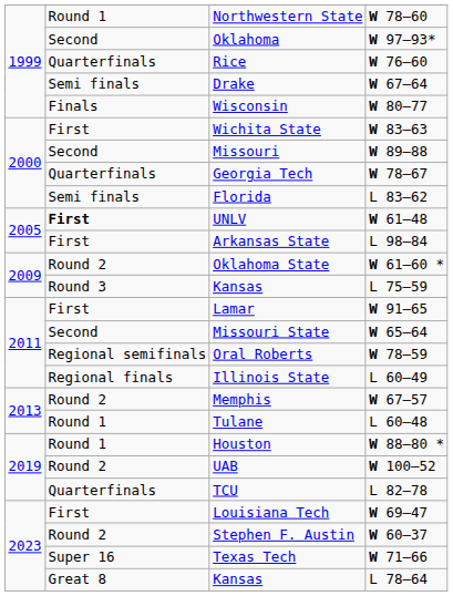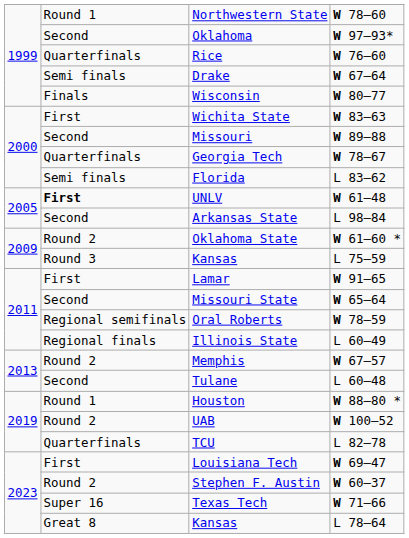Arkansas State | column 2: First -> Second
Tulane | column 2: Round 1 -> Second
